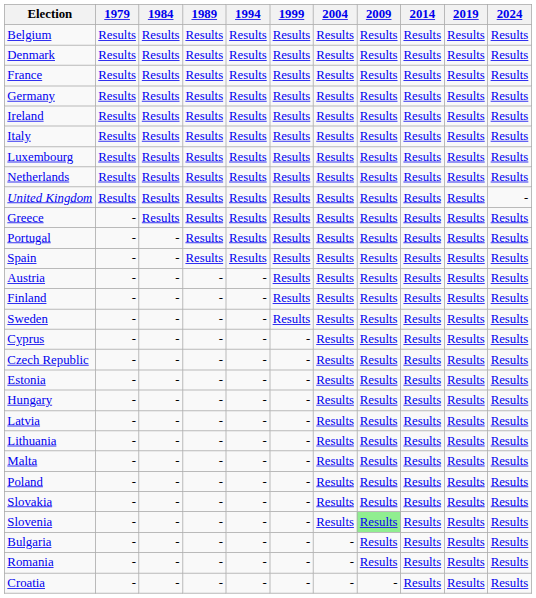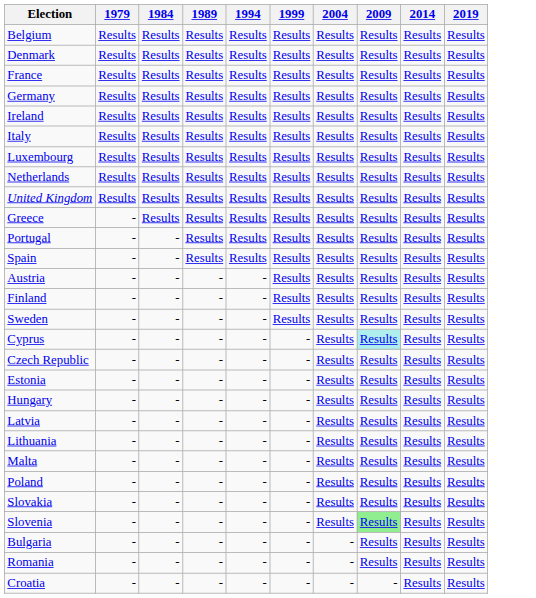- column: 2024 | Results | Results | Results | Results | Results | Results | Results | Results | - | Results | Results | Results | Results | Results | Results | Results | Results | Results | Results | Results | Results | Results | Results | Results | Results | Results | Results | Results
Cyprus | 2009: no background -> paleturquoise background
